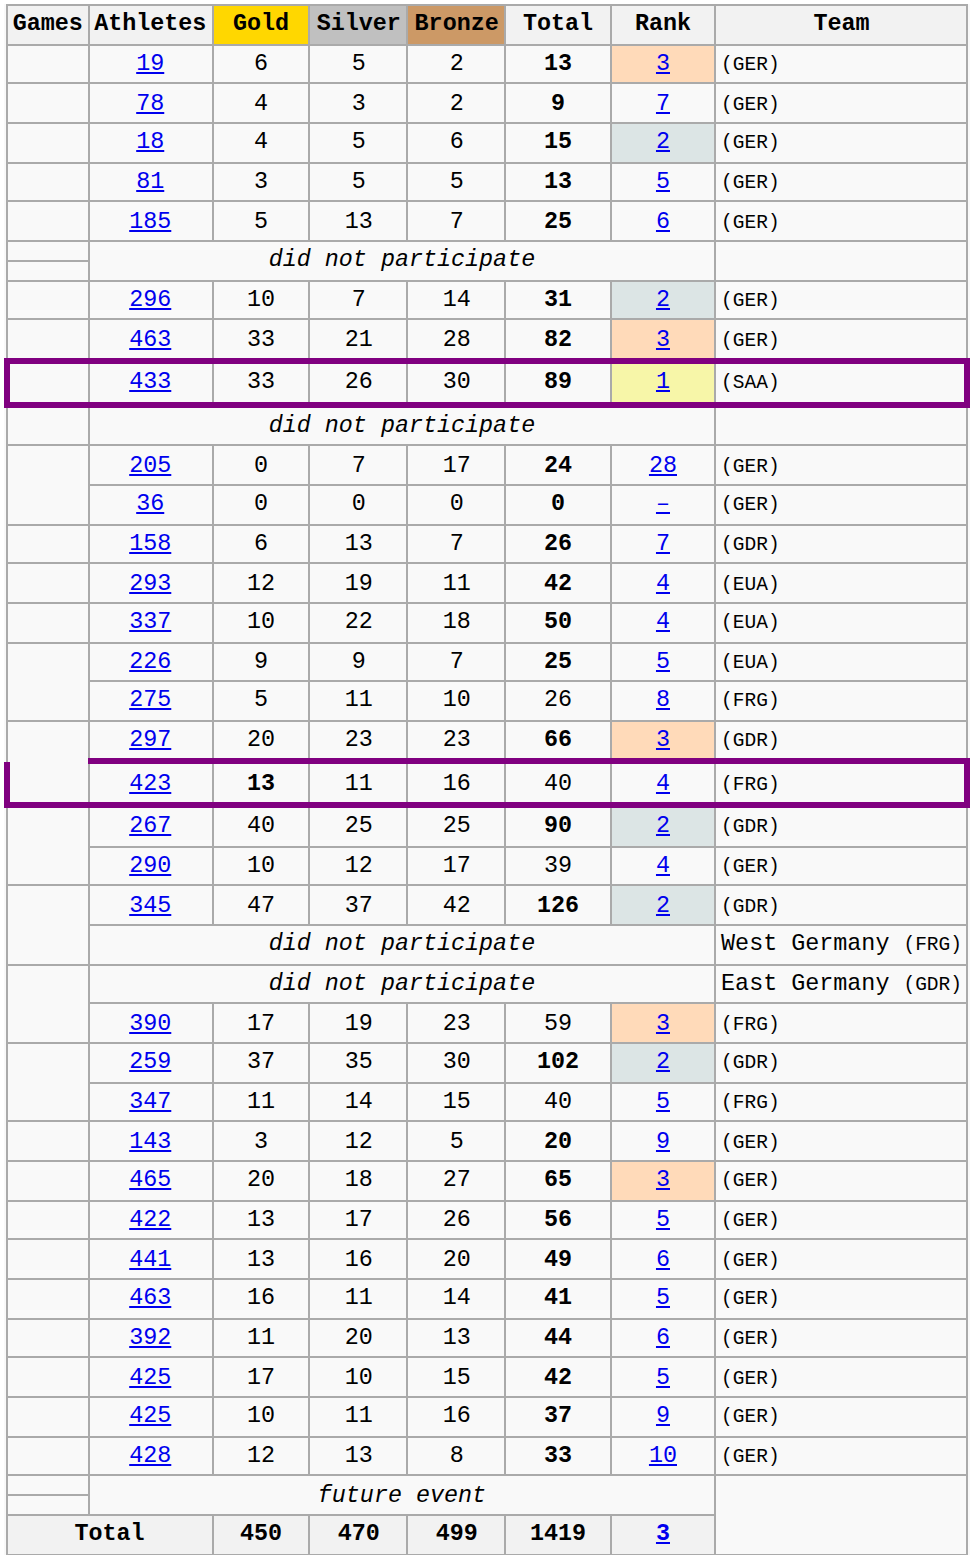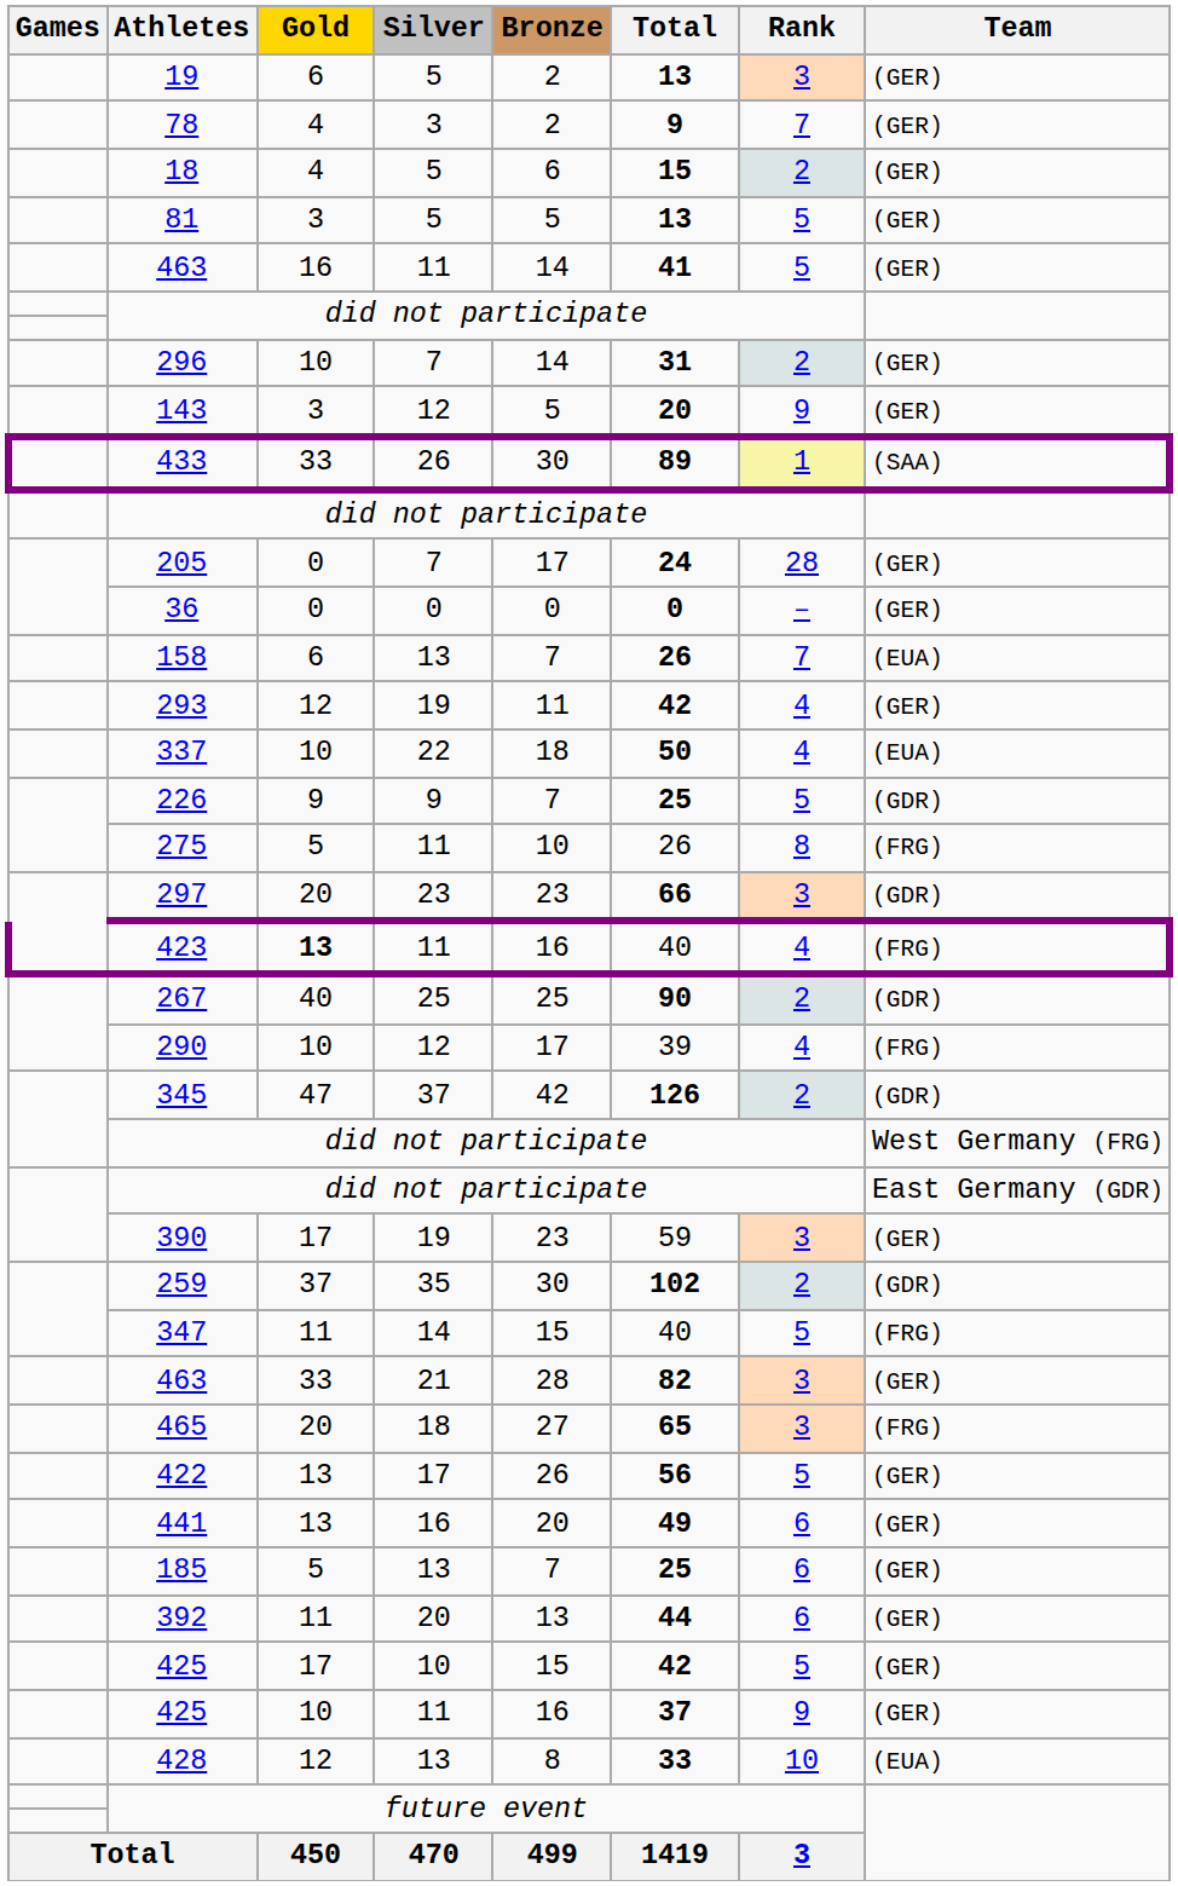rows swapped: 185 <-> 463 / 11
rows swapped: 143 <-> 463 / 21
158 | Team: (GDR) -> (EUA)
293 | Team: (EUA) -> (GER)
226 | Team: (EUA) -> (GDR)
290 | Team: (GER) -> (FRG)
390 | Team: (FRG) -> (GER)
465 | Team: (GER) -> (FRG)
428 | Team: (GER) -> (EUA)
